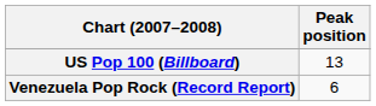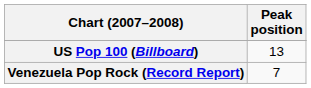Venezuela Pop Rock (Record Report) | Peak position: 6 -> 7
